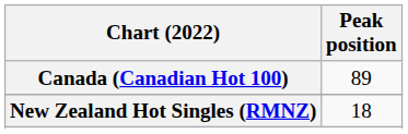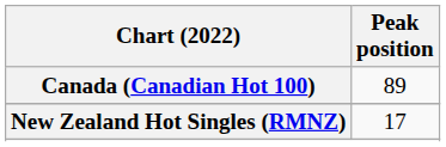New Zealand Hot Singles (RMNZ) | Peak position: 18 -> 17
